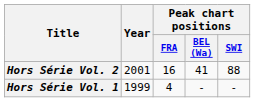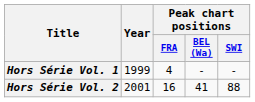rows swapped: Hors Série Vol. 1 <-> Hors Série Vol. 2
